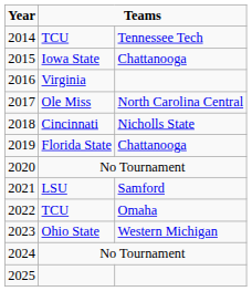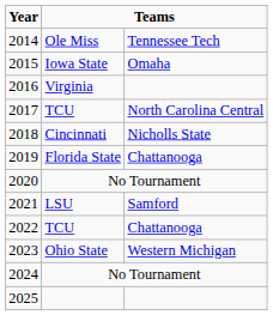2014 | column 2: TCU -> Ole Miss
2015 | column 3: Chattanooga -> Omaha
2017 | column 2: Ole Miss -> TCU
2022 | column 3: Omaha -> Chattanooga
